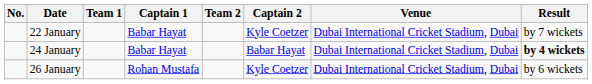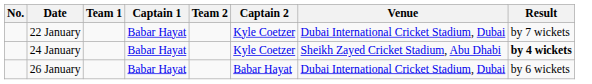24 January | Captain 2: Babar Hayat -> Kyle Coetzer
24 January | Venue: Dubai International Cricket Stadium, Dubai -> Sheikh Zayed Cricket Stadium, Abu Dhabi
26 January | Captain 1: Rohan Mustafa -> Babar Hayat
26 January | Captain 2: Kyle Coetzer -> Babar Hayat
